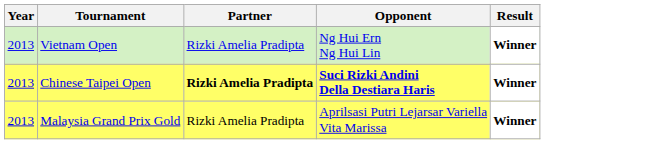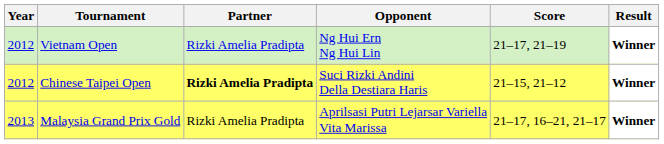+ column: Score | 21–17, 21–19 | 21–15, 21–12 | 21–17, 16–21, 21–17
Vietnam Open | Year: 2013 -> 2012
Chinese Taipei Open | Year: 2013 -> 2012
Chinese Taipei Open | Opponent: bold -> normal
